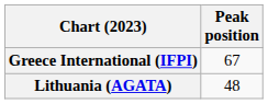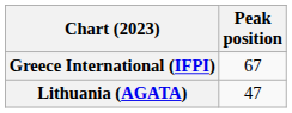Lithuania (AGATA) | Peak position: 48 -> 47
